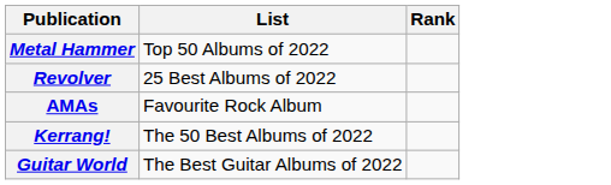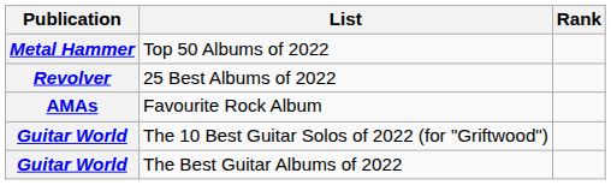- row: Kerrang! | The 50 Best Albums of 2022
+ row: Guitar World | The 10 Best Guitar Solos of 2022 (for "Griftwood")
